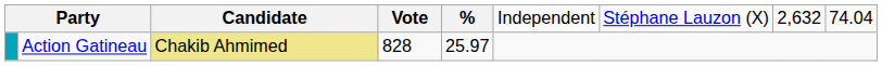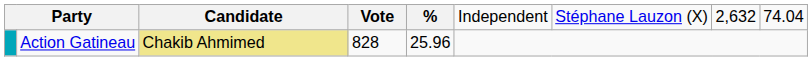Action Gatineau | column 5: 25.97 -> 25.96
